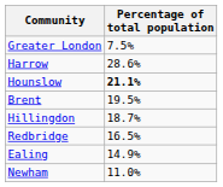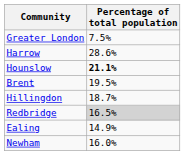Redbridge | Percentage of total population: no background -> lightgrey background
Newham | Percentage of total population: 11.0% -> 16.0%
